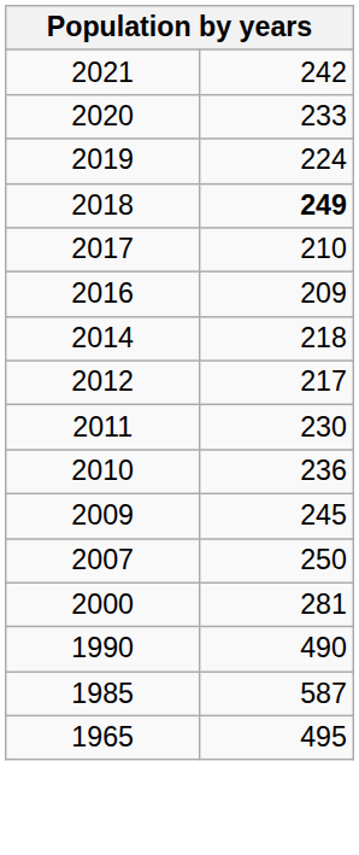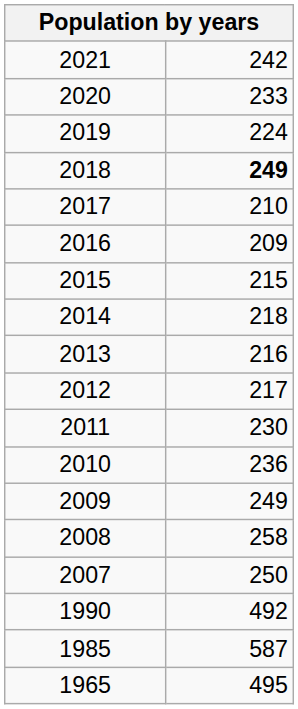+ row: 2015 | 215
+ row: 2013 | 216
2009 | column 2: 245 -> 249
+ row: 2008 | 258
- row: 2000 | 281
1990 | column 2: 490 -> 492
